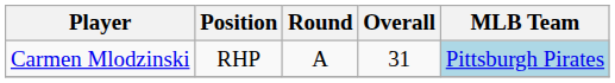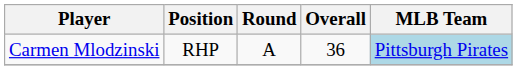Carmen Mlodzinski | Overall: 31 -> 36
